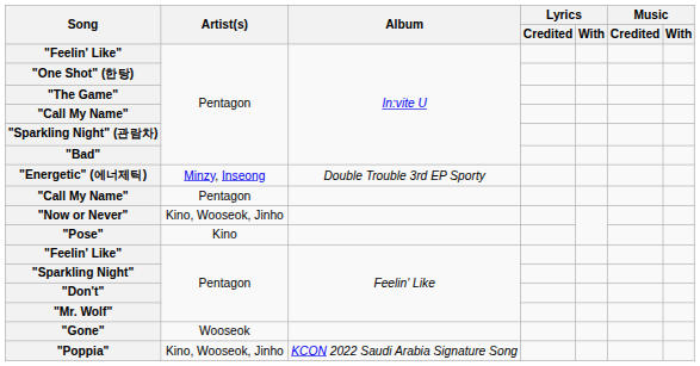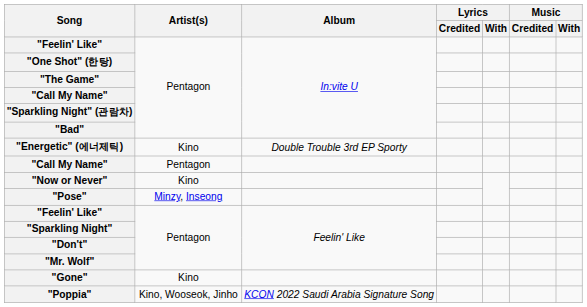"Energetic" (에너제틱) | Artist(s): Minzy, Inseong -> Kino
"Now or Never" | Artist(s): Kino, Wooseok, Jinho -> Kino
"Pose" | Artist(s): Kino -> Minzy, Inseong
"Gone" | Artist(s): Wooseok -> Kino
